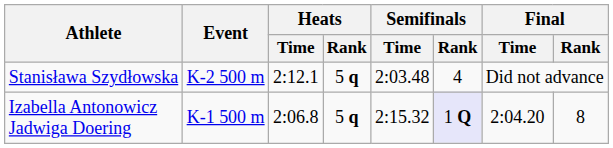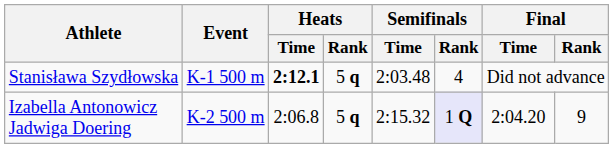Stanisława Szydłowska | Event: K-2 500 m -> K-1 500 m
Stanisława Szydłowska | Heats / Time: normal -> bold
Izabella Antonowicz Jadwiga Doering | Event: K-1 500 m -> K-2 500 m
Izabella Antonowicz Jadwiga Doering | Final / Rank: 8 -> 9
